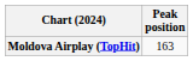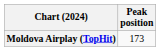Moldova Airplay (TopHit) | Peak position: 163 -> 173
